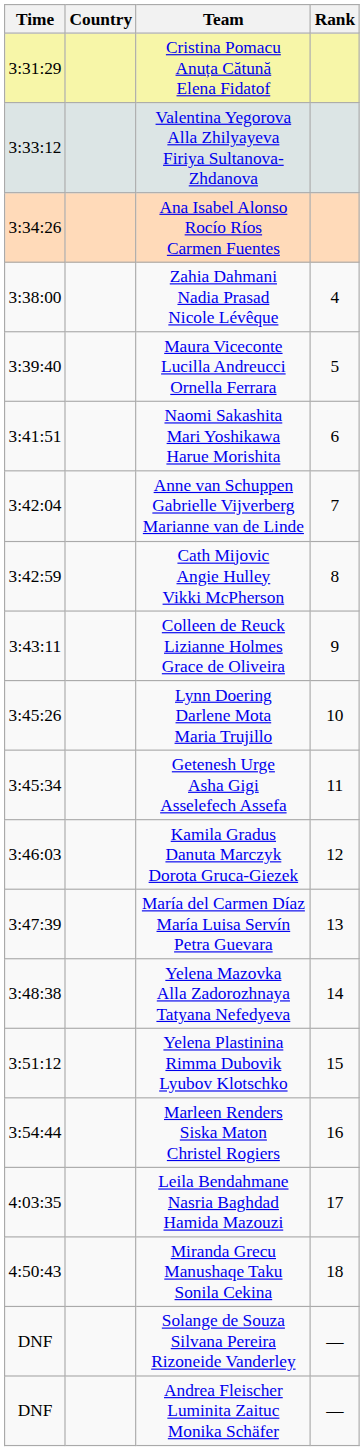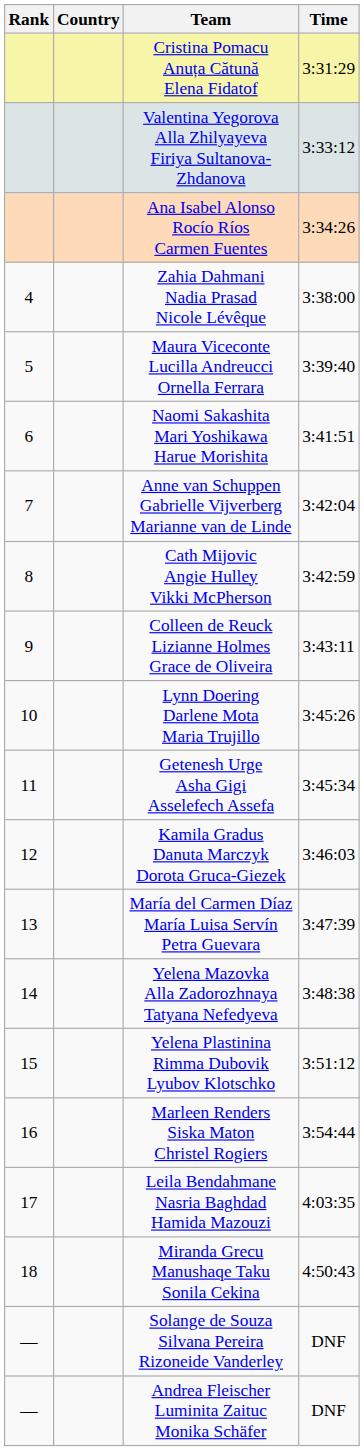columns swapped: Rank <-> Time
